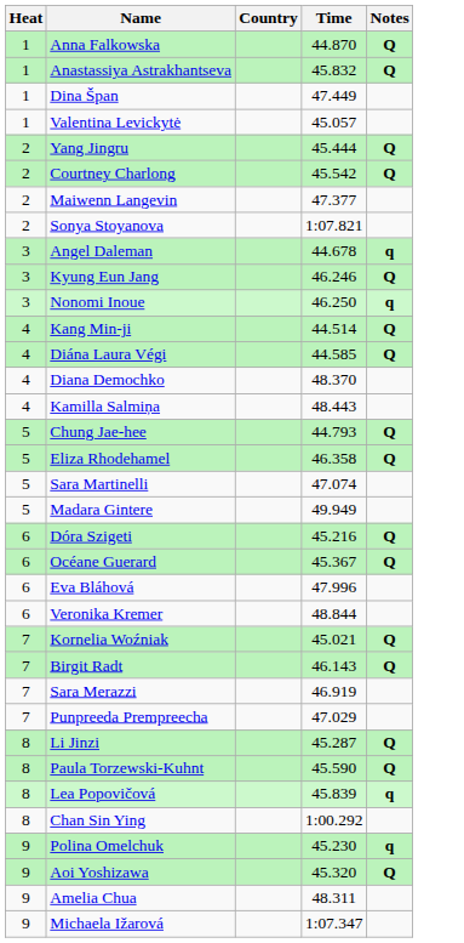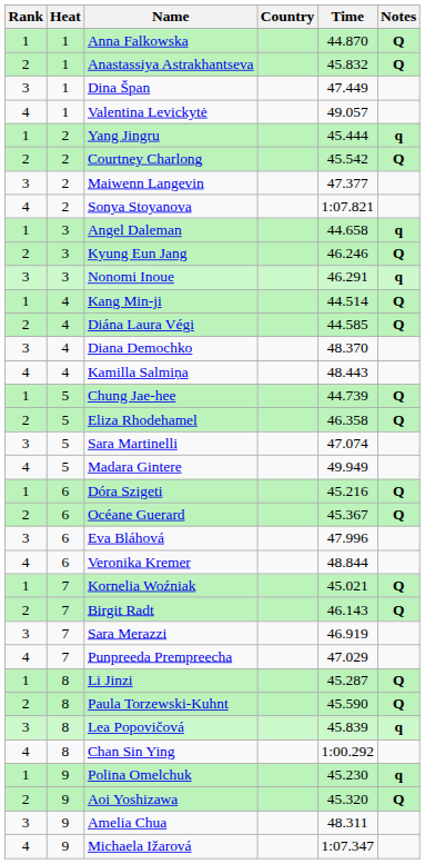+ column: Rank | 1 | 2 | 3 | 4 | 1 | 2 | 3 | 4 | 1 | 2 | 3 | 1 | 2 | 3 | 4 | 1 | 2 | 3 | 4 | 1 | 2 | 3 | 4 | 1 | 2 | 3 | 4 | 1 | 2 | 3 | 4 | 1 | 2 | 3 | 4
Valentina Levickytė | Time: 45.057 -> 49.057
Yang Jingru | Notes: Q -> q
Angel Daleman | Time: 44.678 -> 44.658
Nonomi Inoue | Time: 46.250 -> 46.291
Chung Jae-hee | Time: 44.793 -> 44.739
